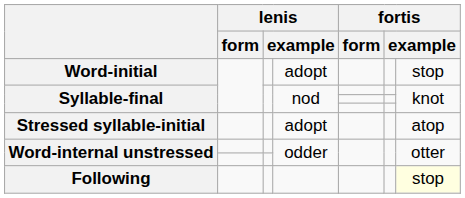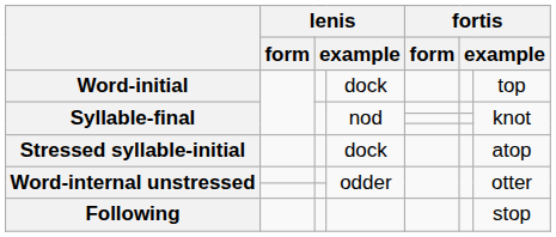Word-initial | column 5: adopt -> dock
Word-initial | column 8: stop -> top
Stressed syllable-initial | column 5: adopt -> dock
Following | column 8: lightyellow background -> no background
